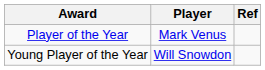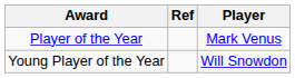columns swapped: Player <-> Ref
